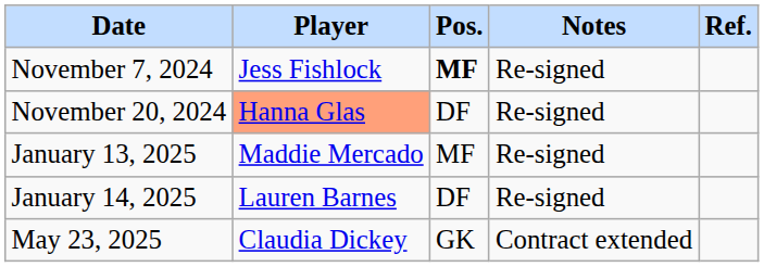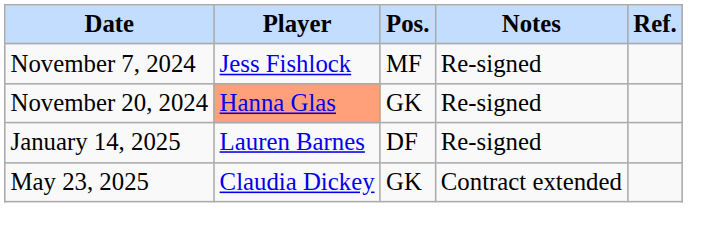November 7, 2024 | Pos.: bold -> normal
November 20, 2024 | Pos.: DF -> GK
- row: January 13, 2025 | Maddie Mercado | MF | Re-signed
